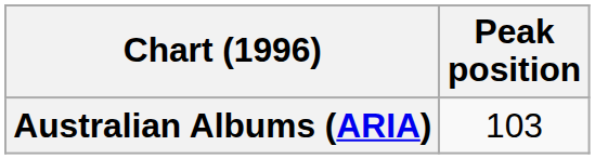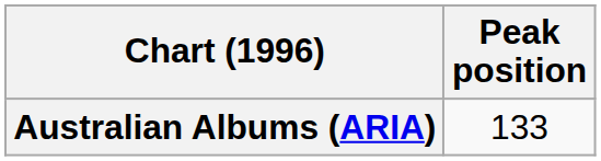Australian Albums (ARIA) | Peak position: 103 -> 133
